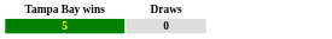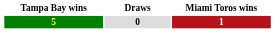+ column: Miami Toros wins | 1
